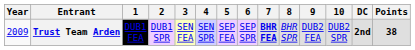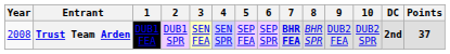Trust Team Arden | Year: 2009 -> 2008
Trust Team Arden | Points: 38 -> 37
